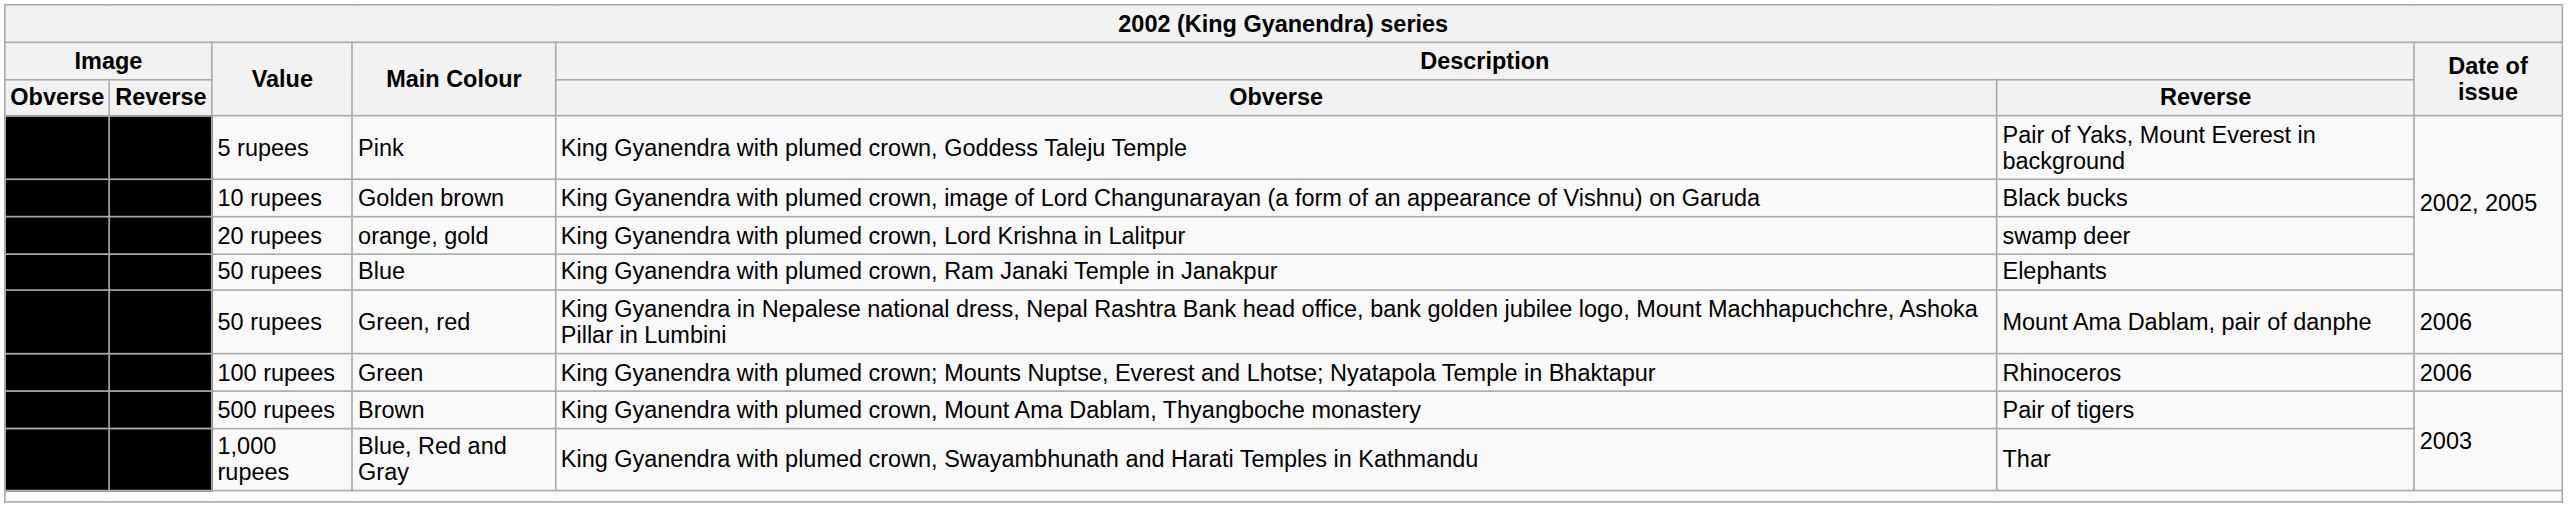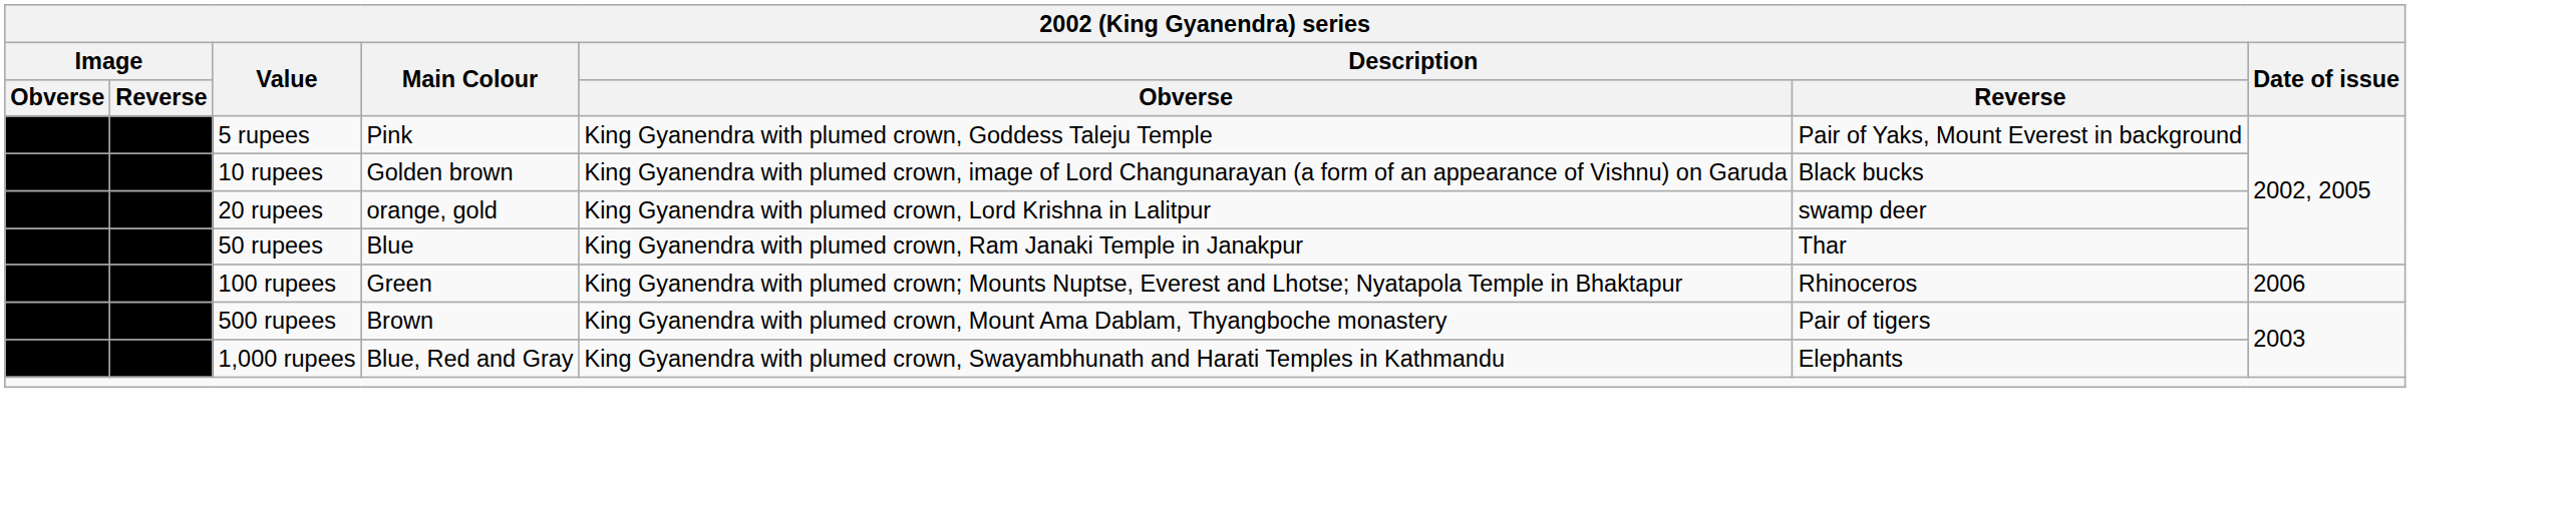Blue | Description / Reverse: Elephants -> Thar
- row: 50 rupees | Green, red | King Gyanendra in Nepalese national dress, Nepal Rashtra Bank head office, bank golden jubilee logo, Mount Machhapuchchre, Ashoka Pillar in Lumbini | Mount Ama Dablam, pair of danphe | 2006
Blue, Red and Gray | Description / Reverse: Thar -> Elephants
